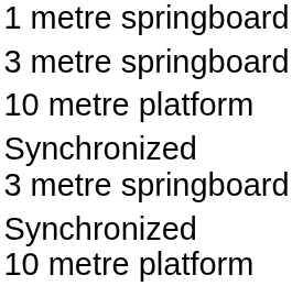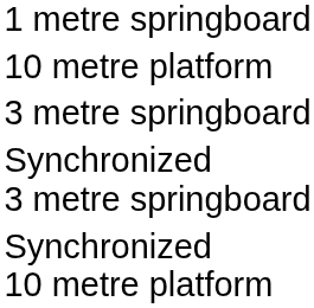rows swapped: 3 metre springboard <-> 10 metre platform
